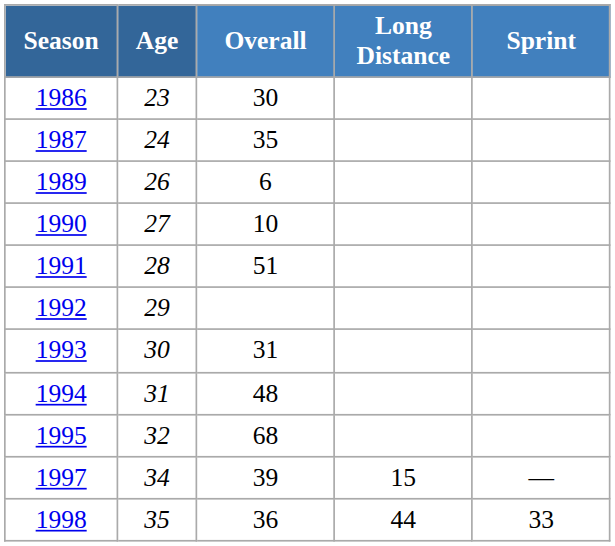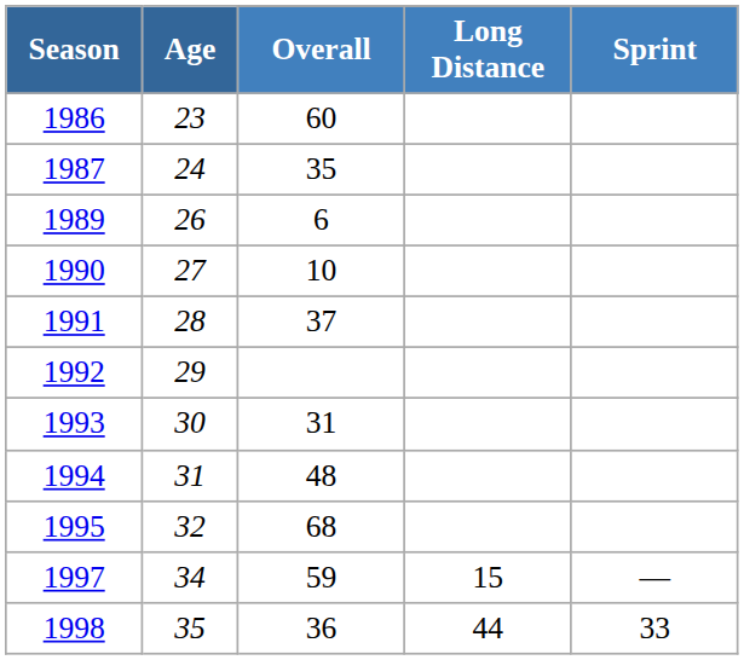1986 | Overall: 30 -> 60
1991 | Overall: 51 -> 37
1997 | Overall: 39 -> 59
